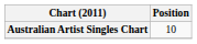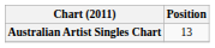Australian Artist Singles Chart | Position: 10 -> 13
